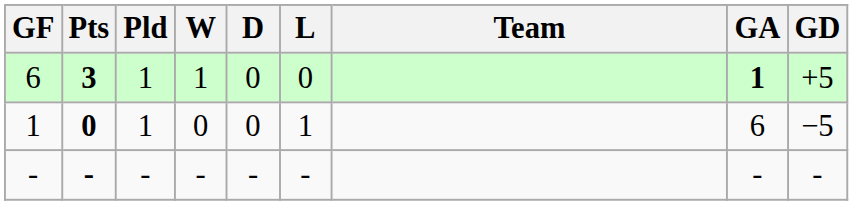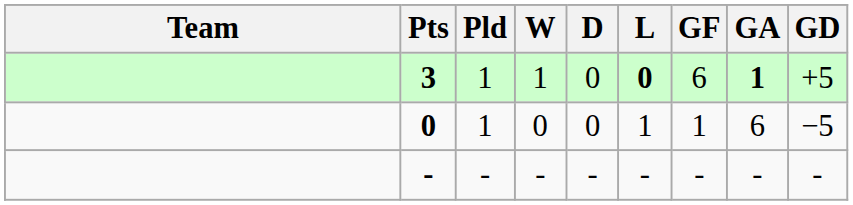columns swapped: Team <-> GF
3 | L: normal -> bold
